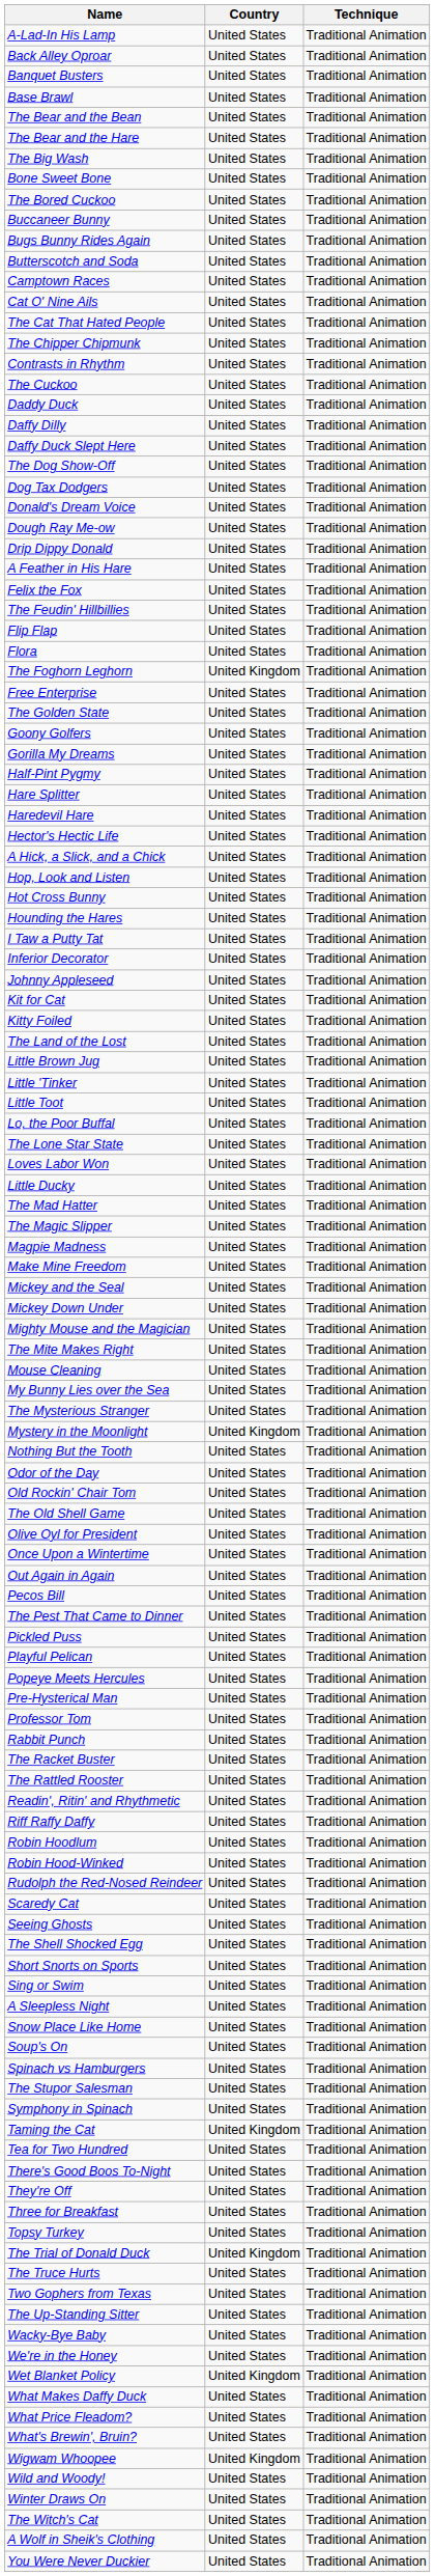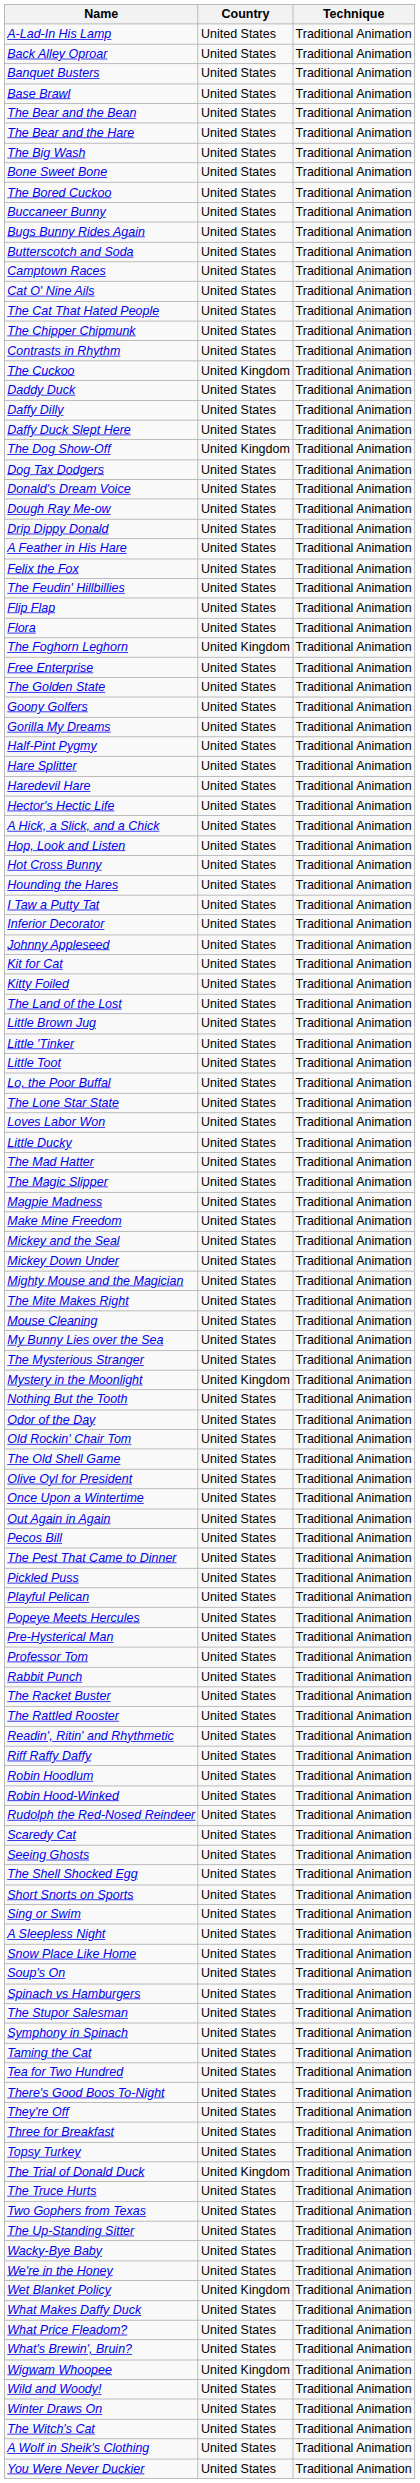The Cuckoo | Country: United States -> United Kingdom
The Dog Show-Off | Country: United States -> United Kingdom
Taming the Cat | Country: United Kingdom -> United States
